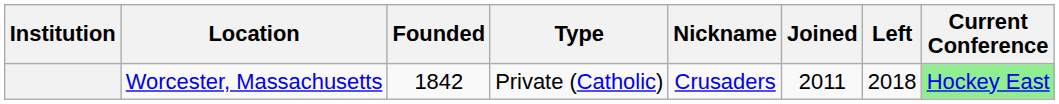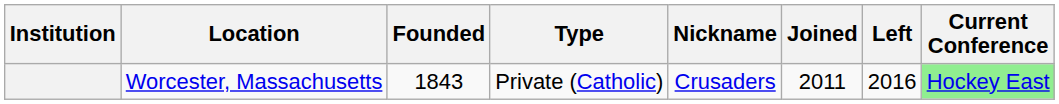Worcester, Massachusetts | Founded: 1842 -> 1843
Worcester, Massachusetts | Left: 2018 -> 2016
